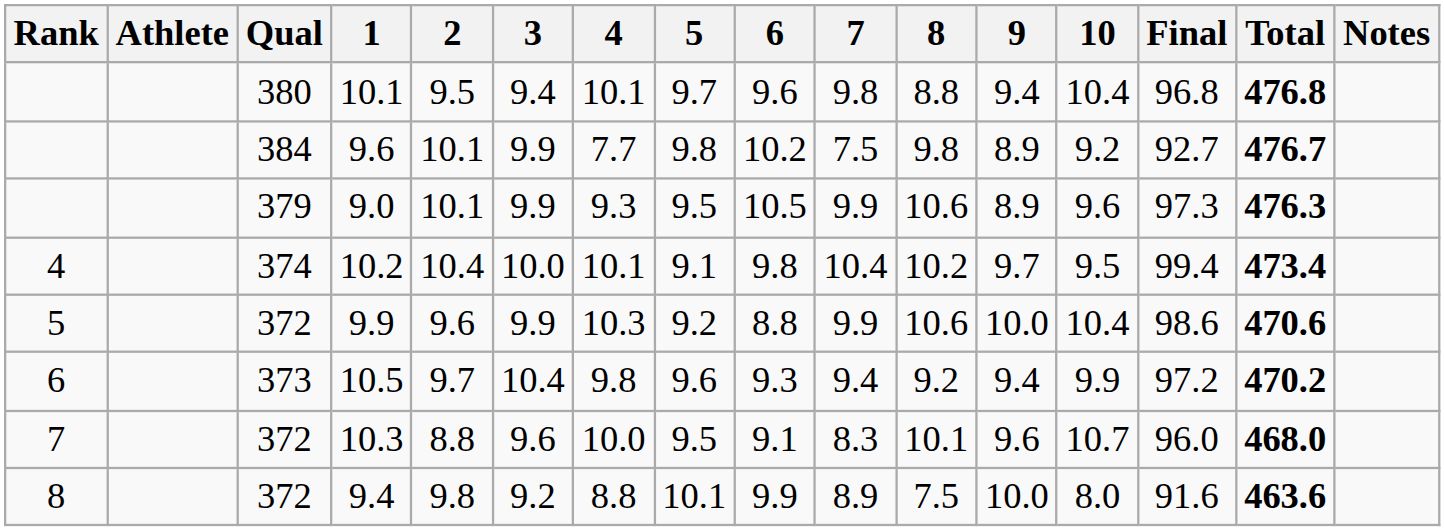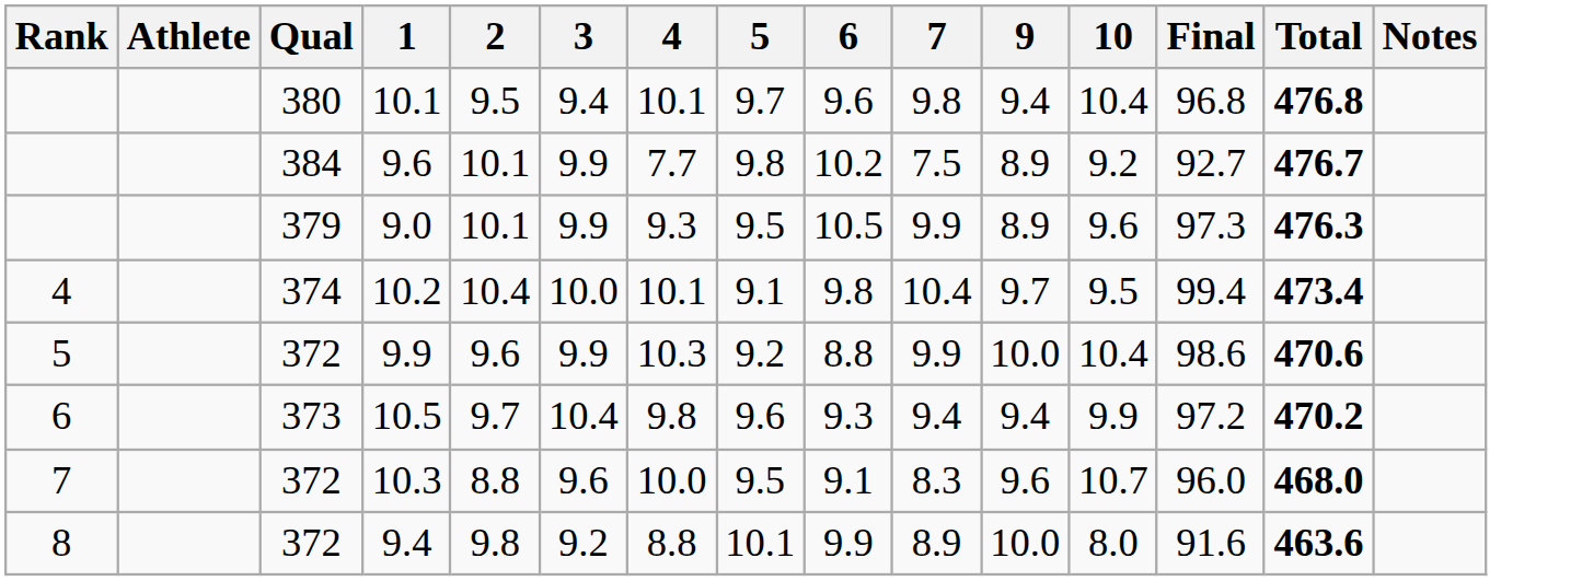- column: 8 | 8.8 | 9.8 | 10.6 | 10.2 | 10.6 | 9.2 | 10.1 | 7.5
